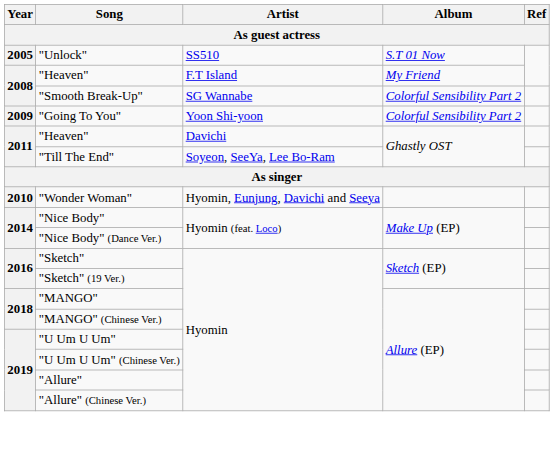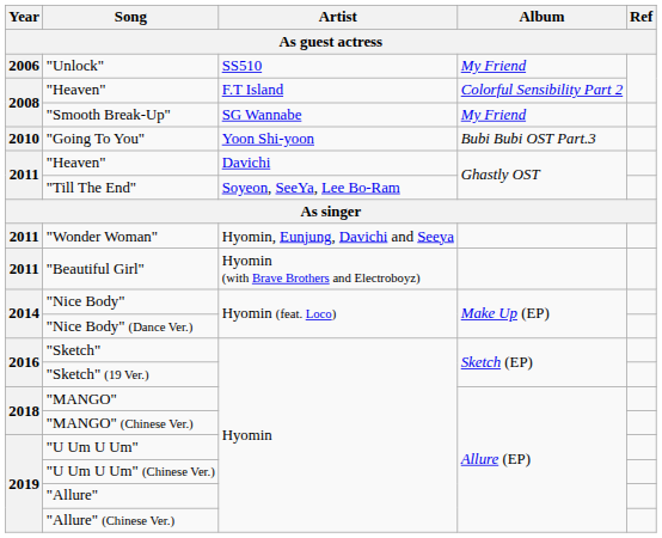"Unlock" | Year: 2005 -> 2006
"Unlock" | Album: S.T 01 Now -> My Friend
"Heaven" / F.T Island | Album: My Friend -> Colorful Sensibility Part 2
"Smooth Break-Up" | Album: Colorful Sensibility Part 2 -> My Friend
"Going To You" | Year: 2009 -> 2010
"Going To You" | Album: Colorful Sensibility Part 2 -> Bubi Bubi OST Part.3
"Wonder Woman" | Year: 2010 -> 2011
+ row: 2011 | "Beautiful Girl" | Hyomin (with Brave Brothers and Electroboyz)
